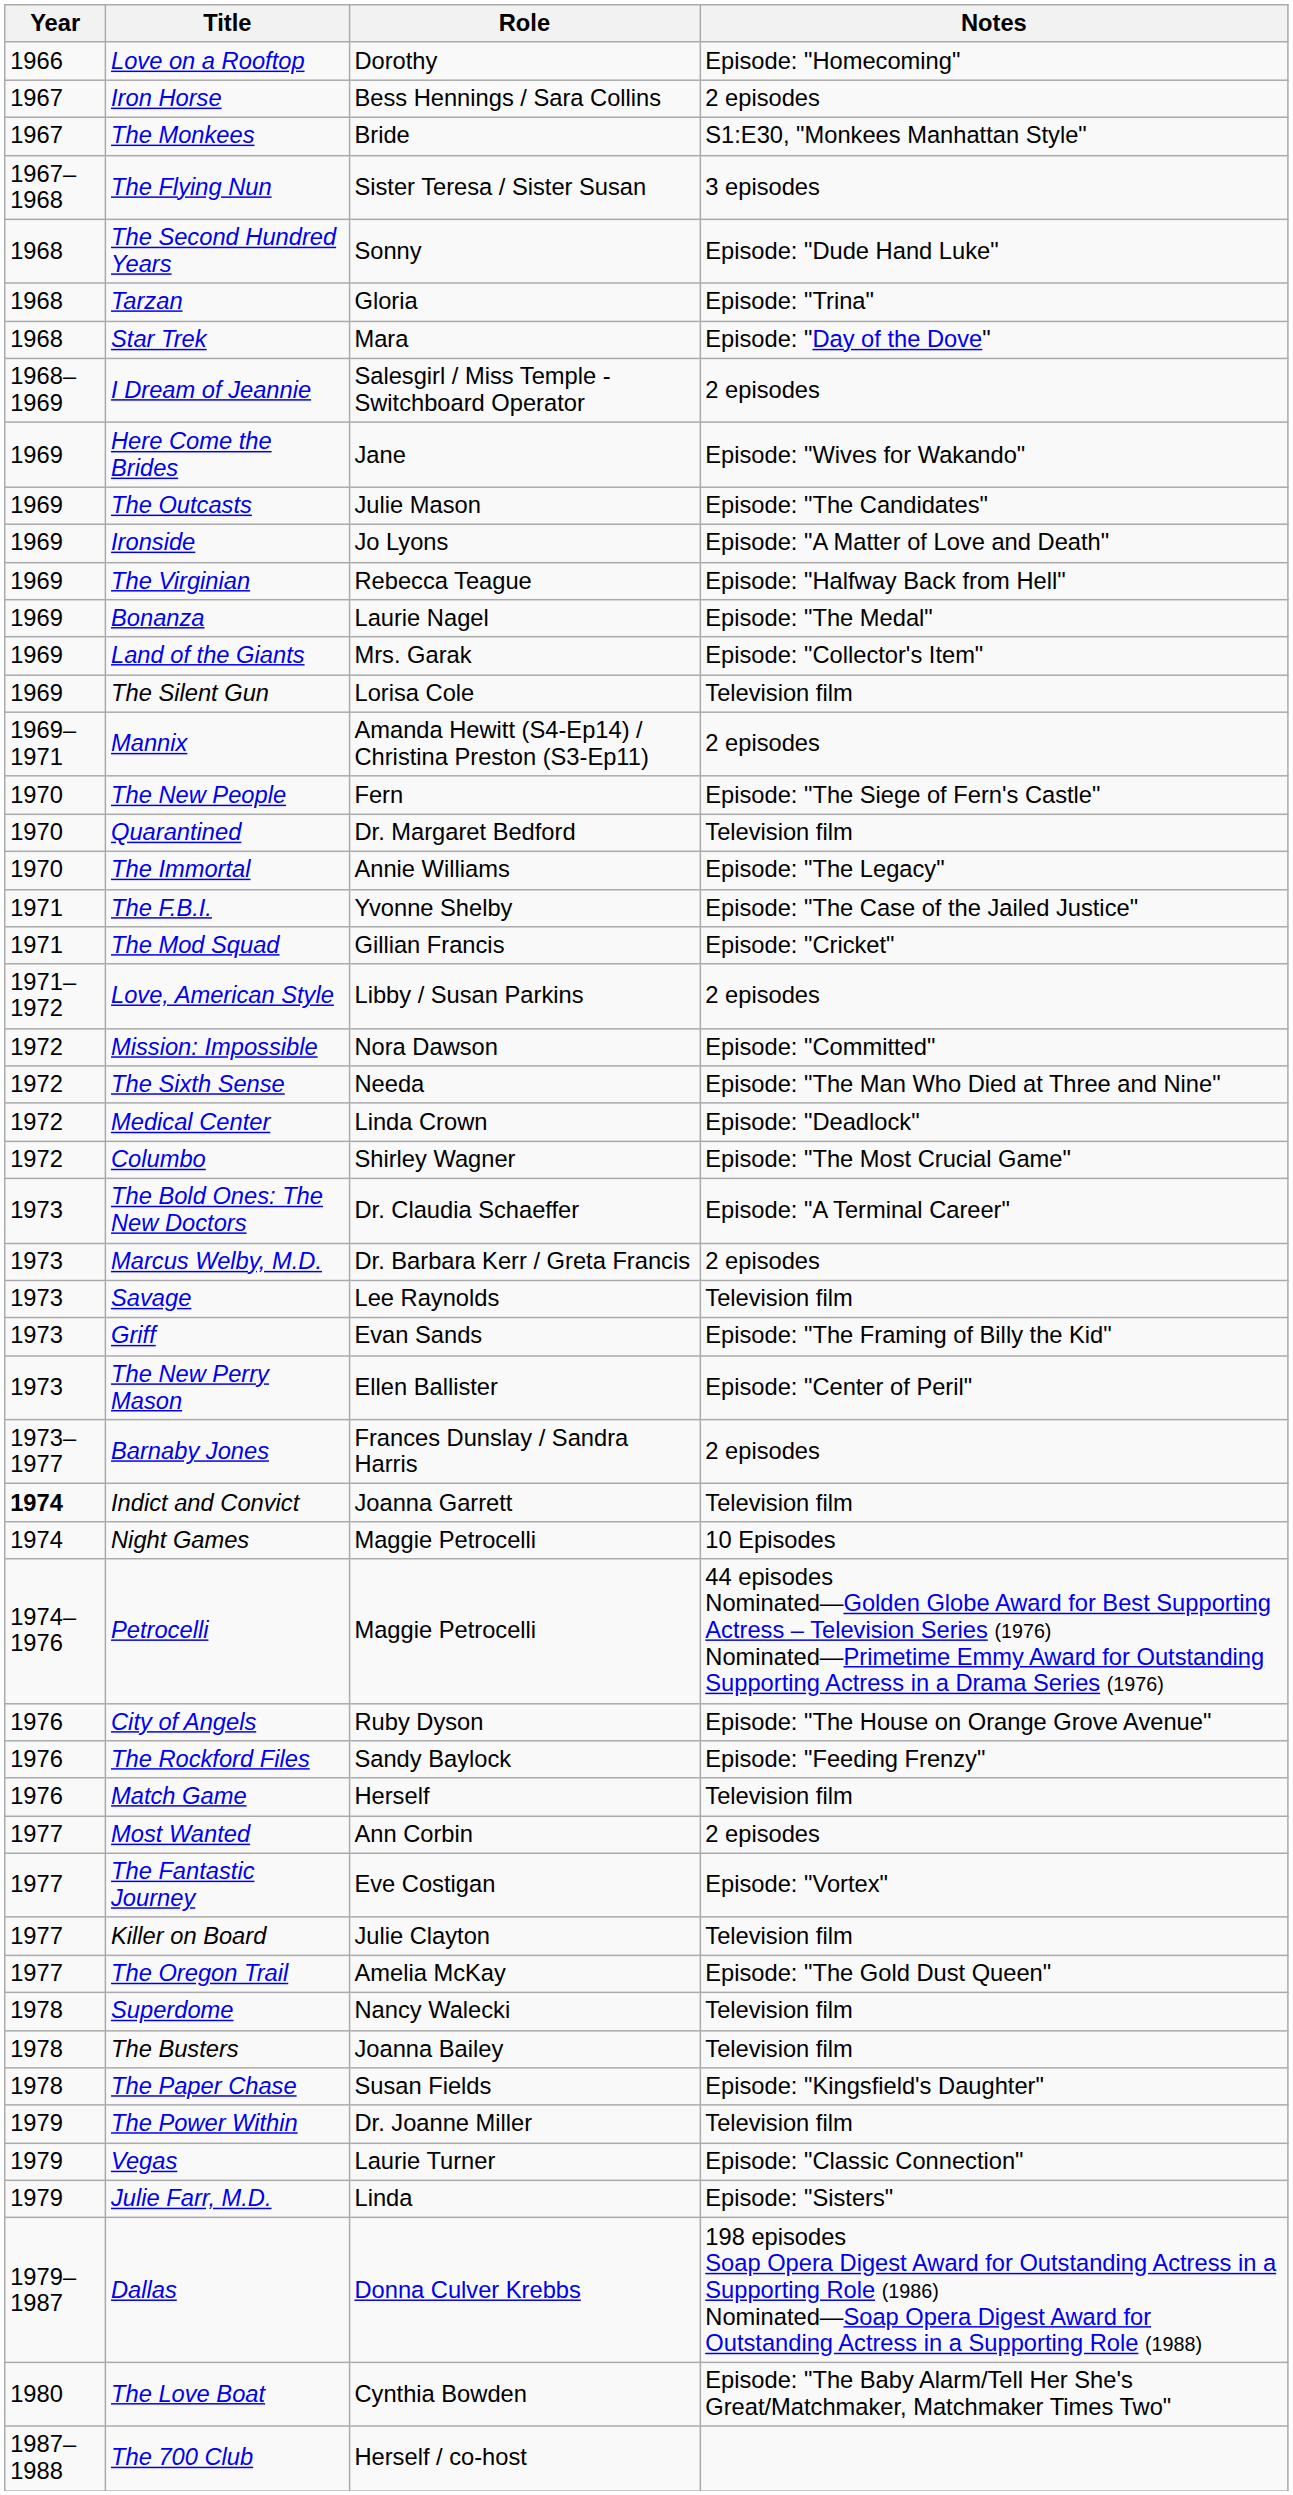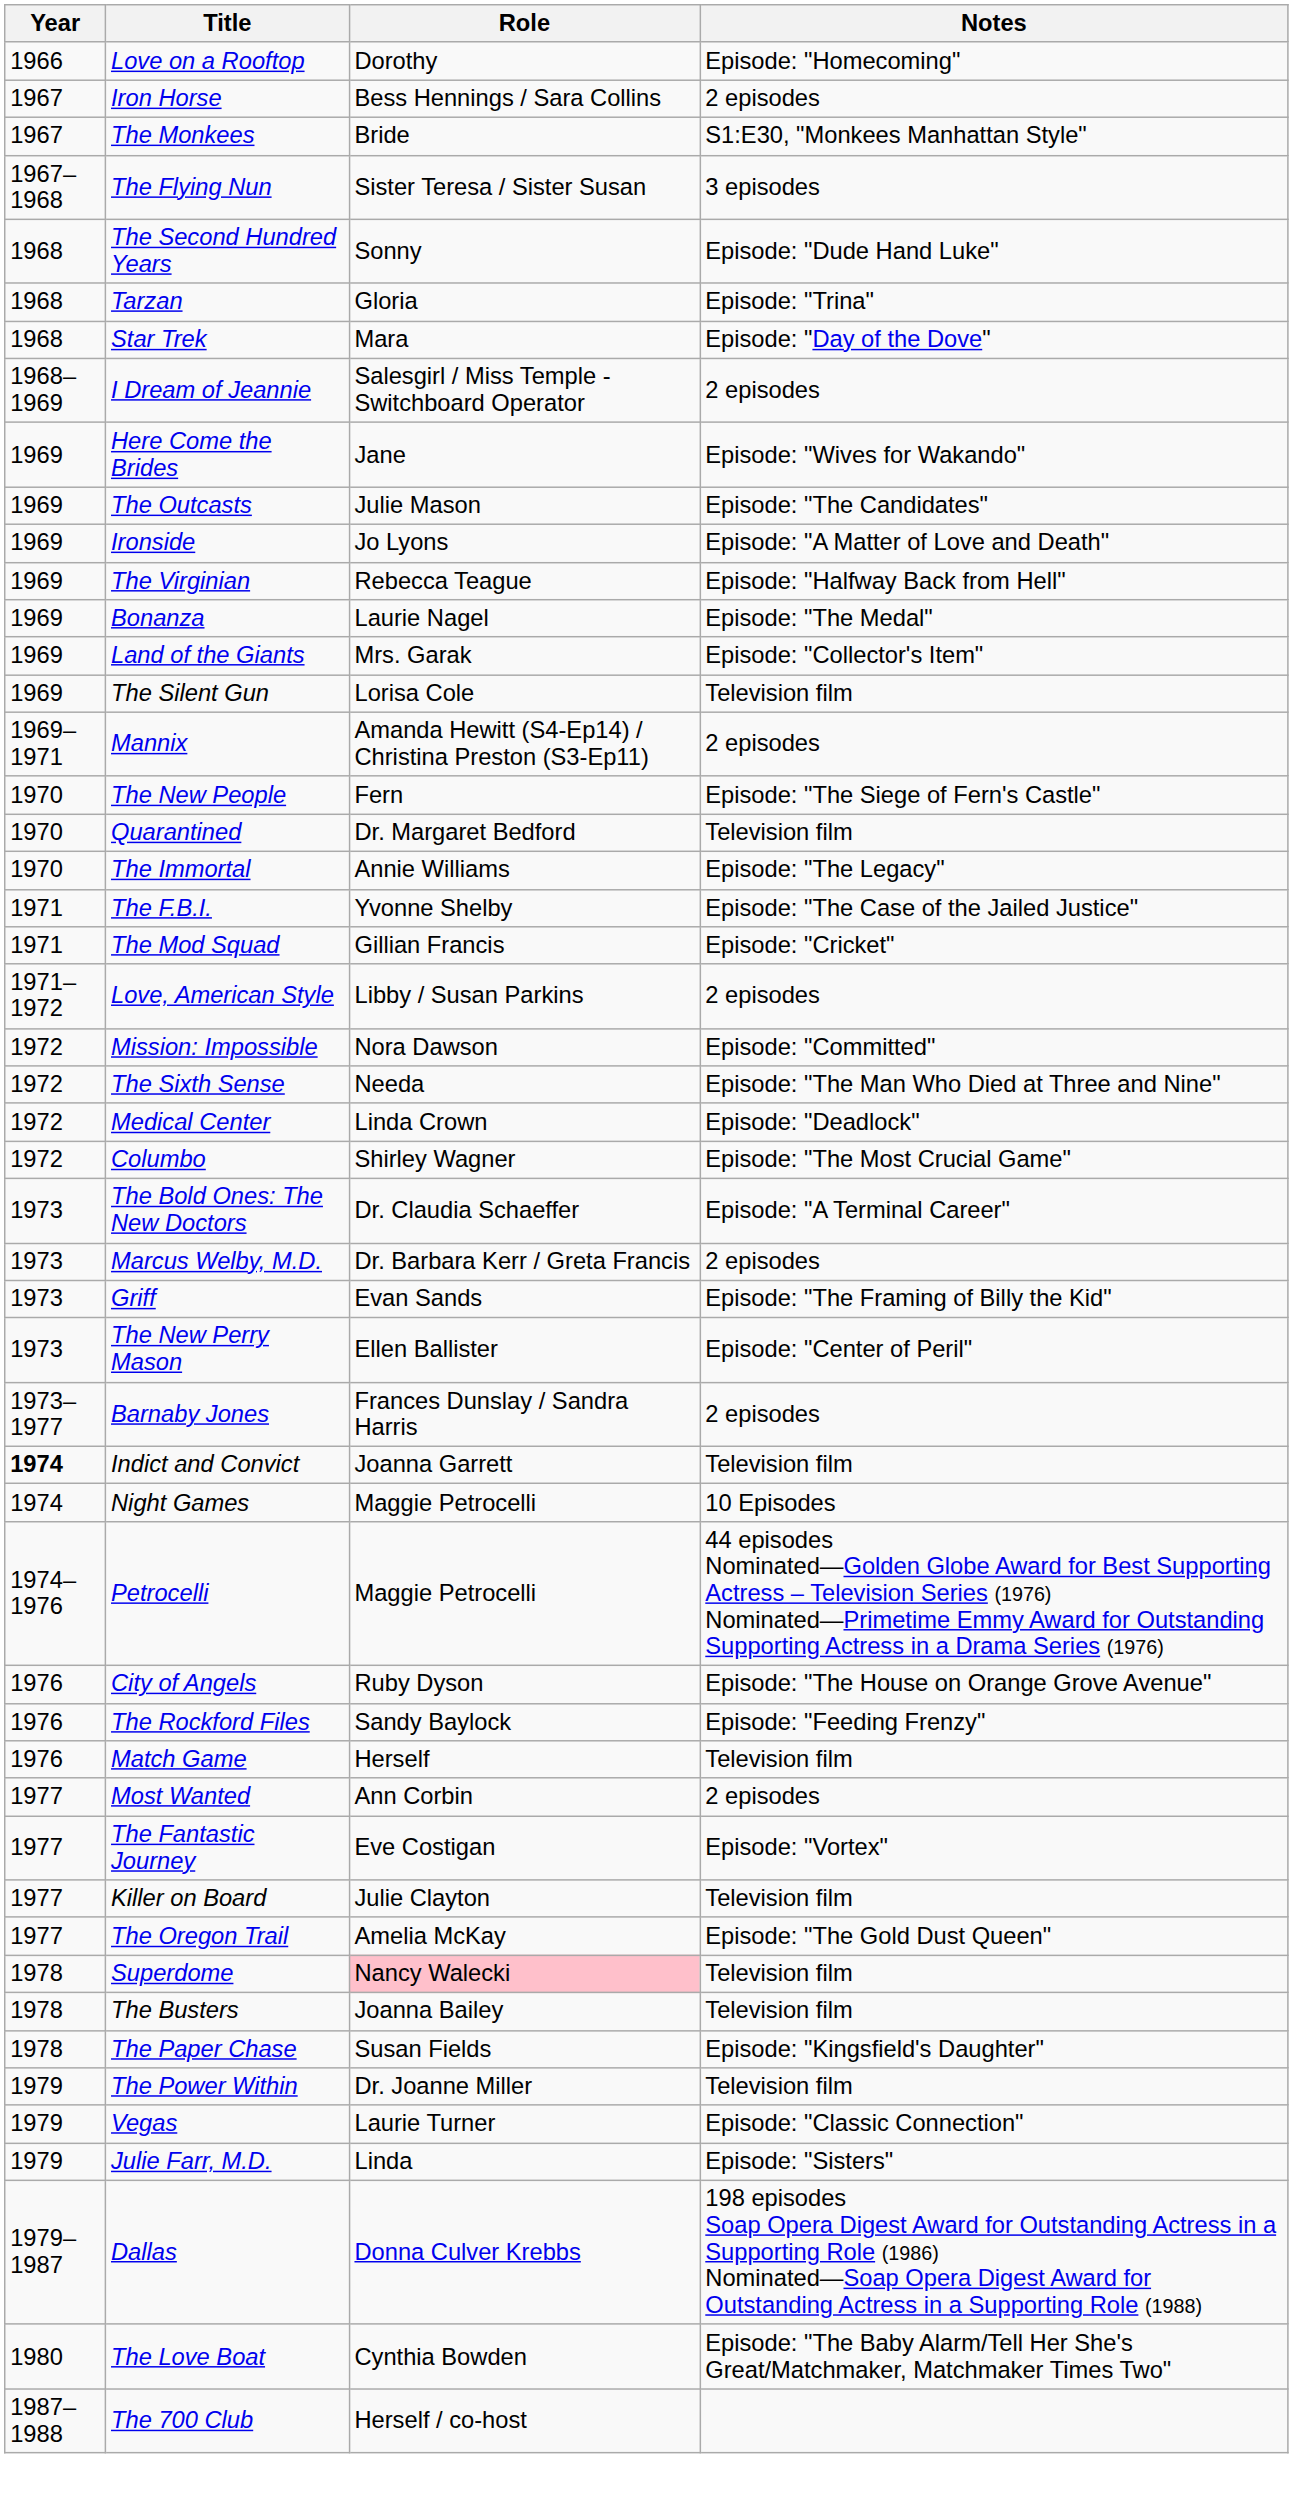- row: 1973 | Savage | Lee Raynolds | Television film
Superdome | Role: no background -> pink background
